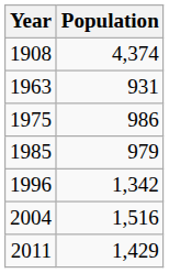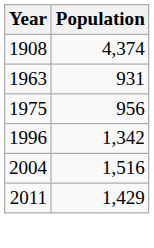1975 | Population: 986 -> 956
- row: 1985 | 979
